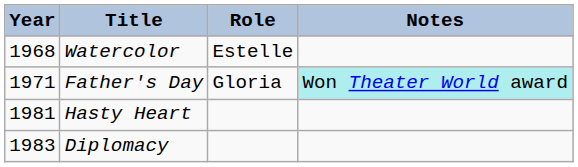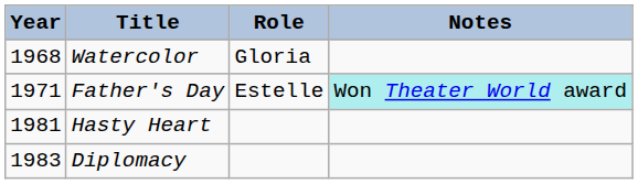Watercolor | Role: Estelle -> Gloria
Father's Day | Role: Gloria -> Estelle
